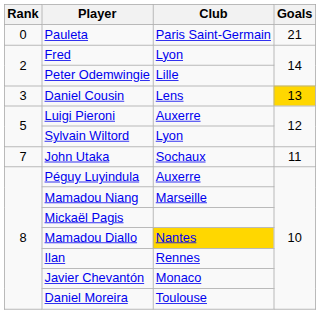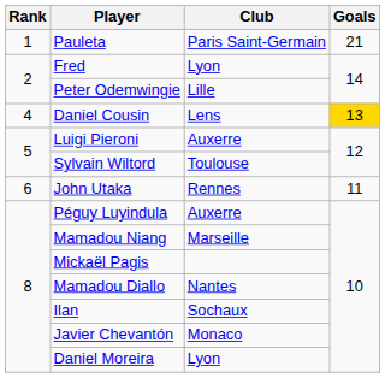Pauleta | Rank: 0 -> 1
Daniel Cousin | Rank: 3 -> 4
Sylvain Wiltord | Club: Lyon -> Toulouse
John Utaka | Rank: 7 -> 6
John Utaka | Club: Sochaux -> Rennes
Mamadou Diallo | Club: gold background -> no background
Ilan | Club: Rennes -> Sochaux
Daniel Moreira | Club: Toulouse -> Lyon
